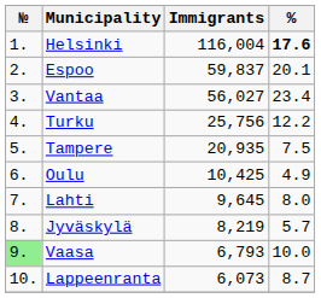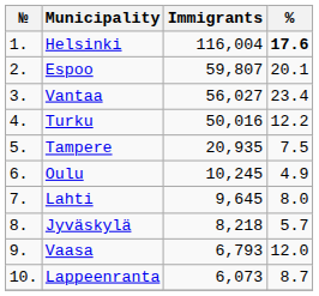Espoo | Immigrants: 59,837 -> 59,807
Turku | Immigrants: 25,756 -> 50,016
Oulu | Immigrants: 10,425 -> 10,245
Jyväskylä | Immigrants: 8,219 -> 8,218
Vaasa | №: lightgreen background -> no background
Vaasa | %: 10.0 -> 12.0
